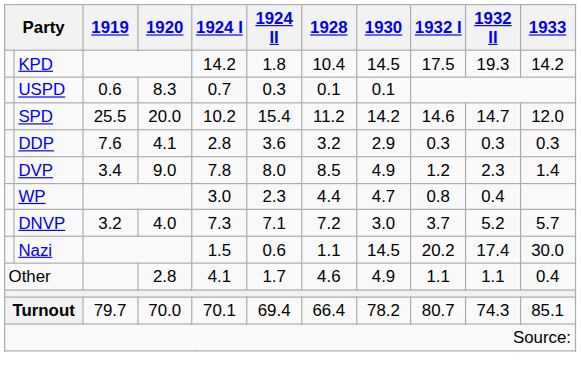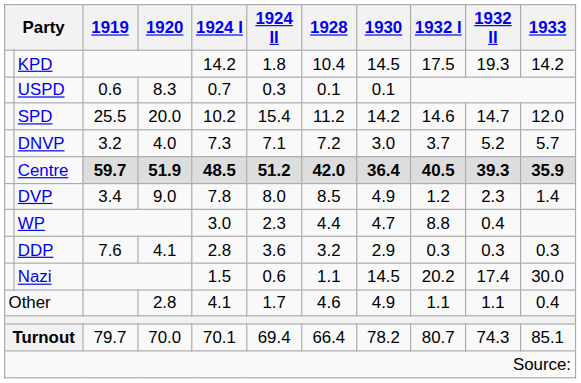rows swapped: DDP <-> DNVP
+ row: Centre | 59.7 | 51.9 | 48.5 | 51.2 | 42.0 | 36.4 | 40.5 | 39.3 | 35.9
WP | 1932 I: 0.8 -> 8.8
